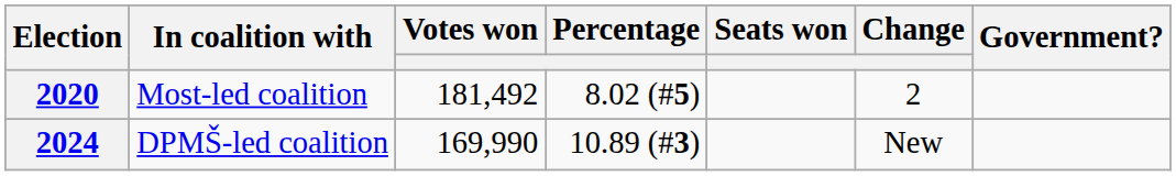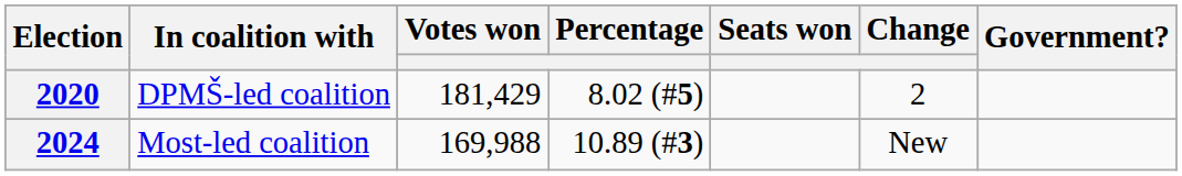2020 | In coalition with: Most-led coalition -> DPMŠ-led coalition
2020 | Votes won: 181,492 -> 181,429
2024 | In coalition with: DPMŠ-led coalition -> Most-led coalition
2024 | Votes won: 169,990 -> 169,988
